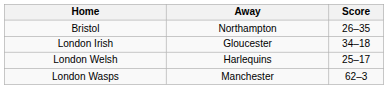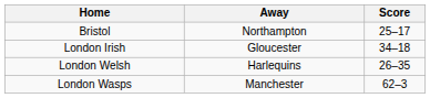Bristol | Score: 26–35 -> 25–17
London Welsh | Score: 25–17 -> 26–35
